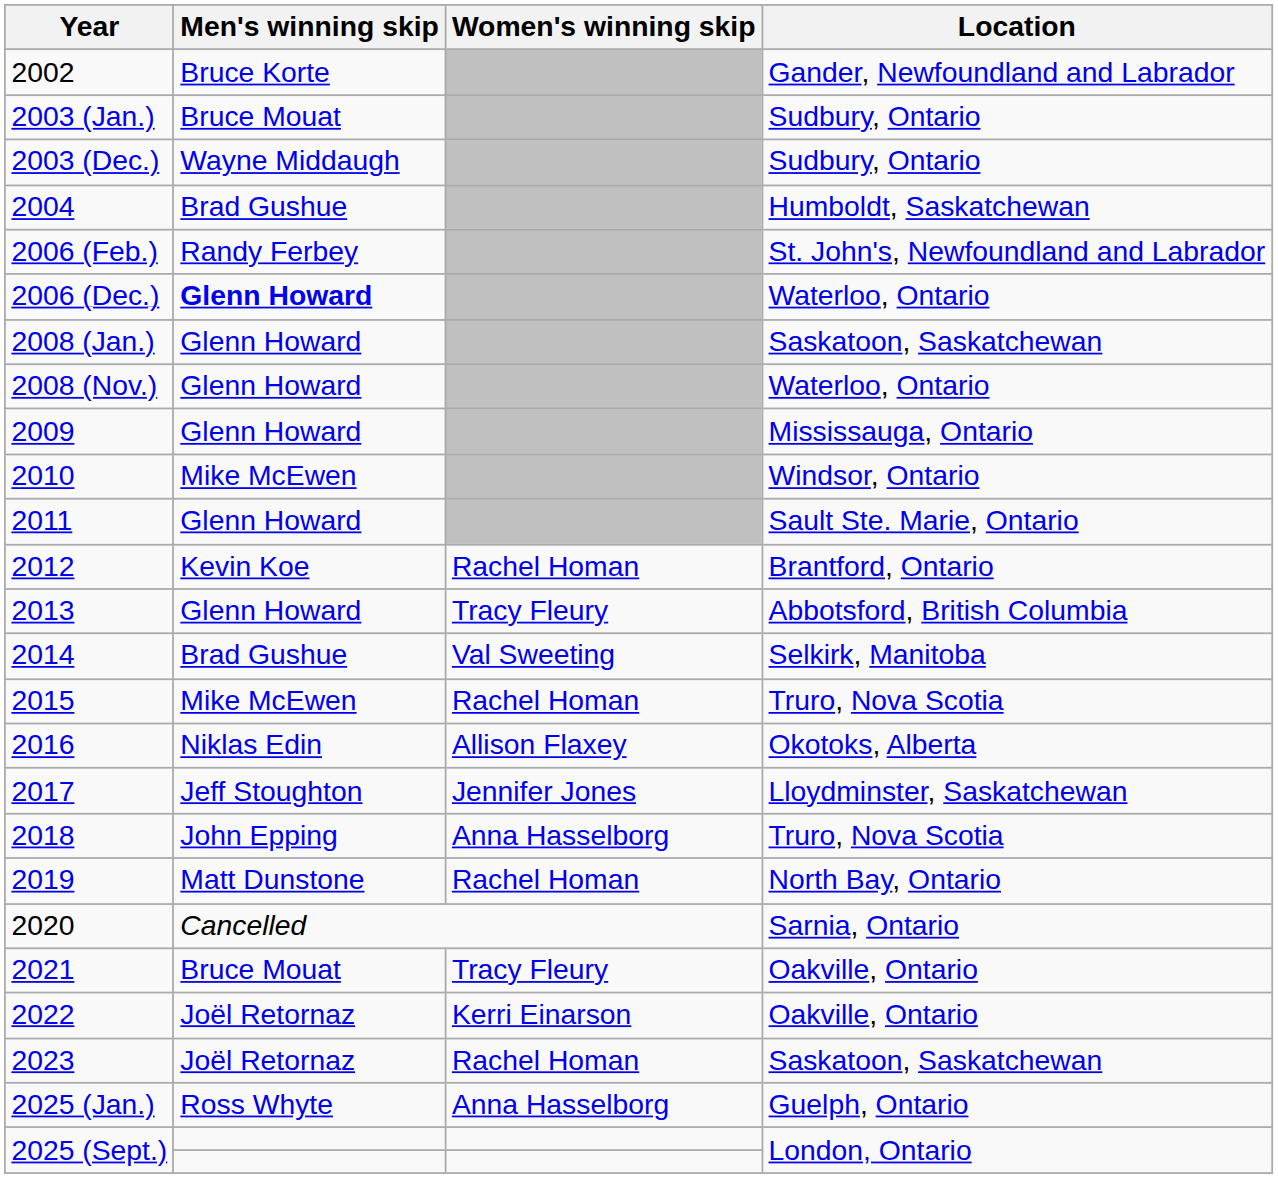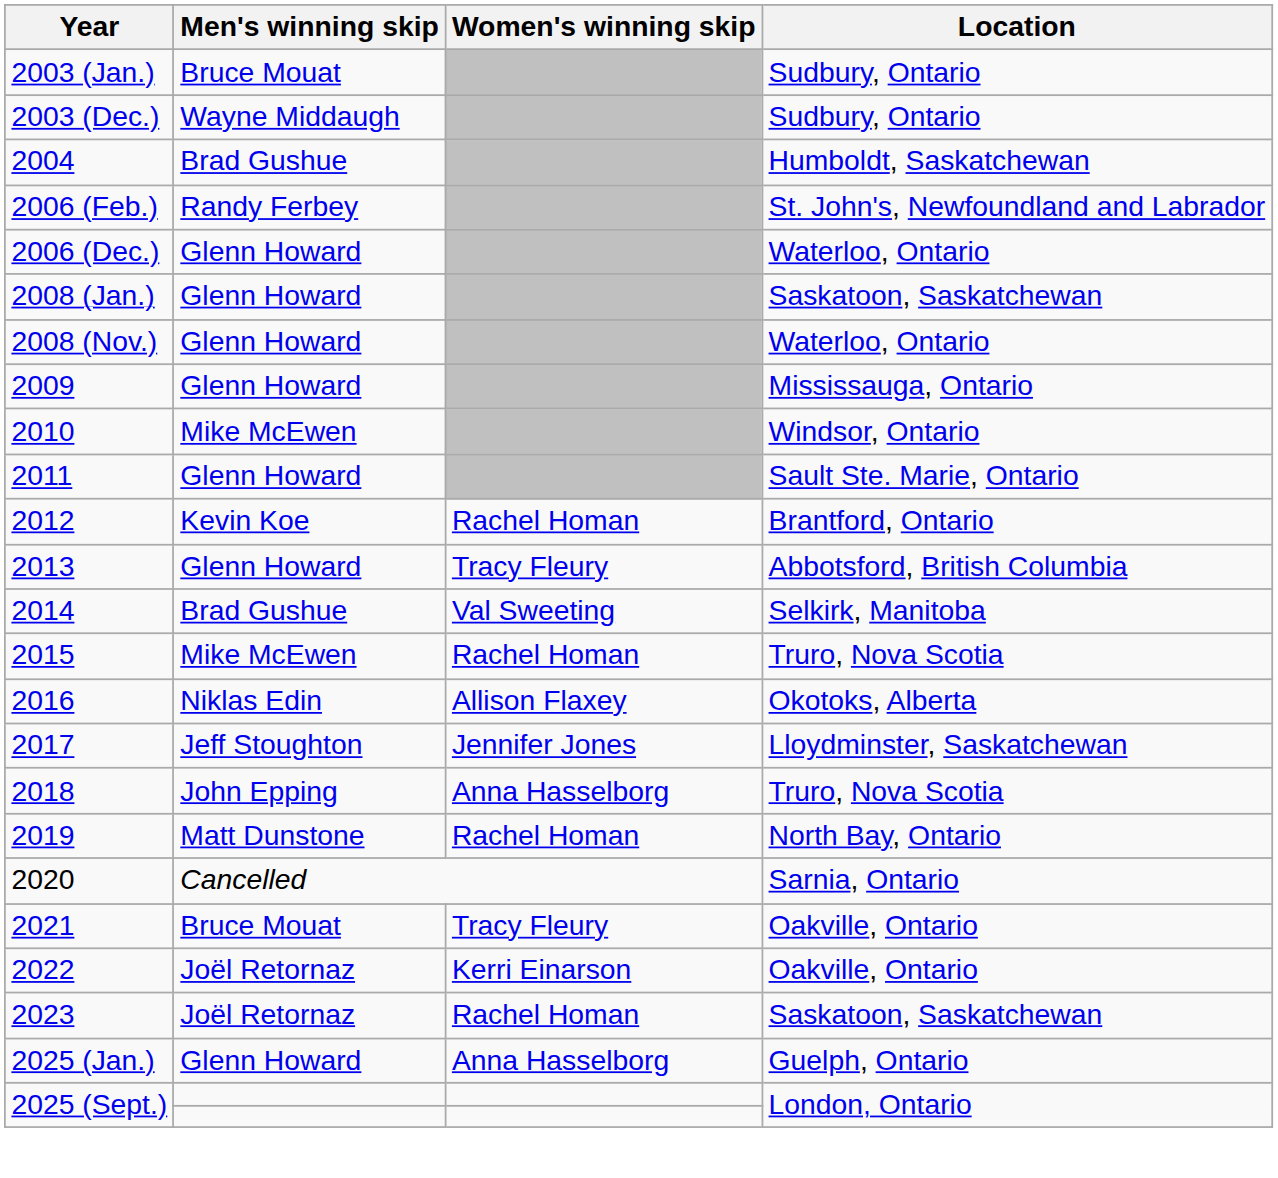- row: 2002 | Bruce Korte | Gander, Newfoundland and Labrador
2006 (Dec.) | Men's winning skip: bold -> normal
2025 (Jan.) | Men's winning skip: Ross Whyte -> Glenn Howard
